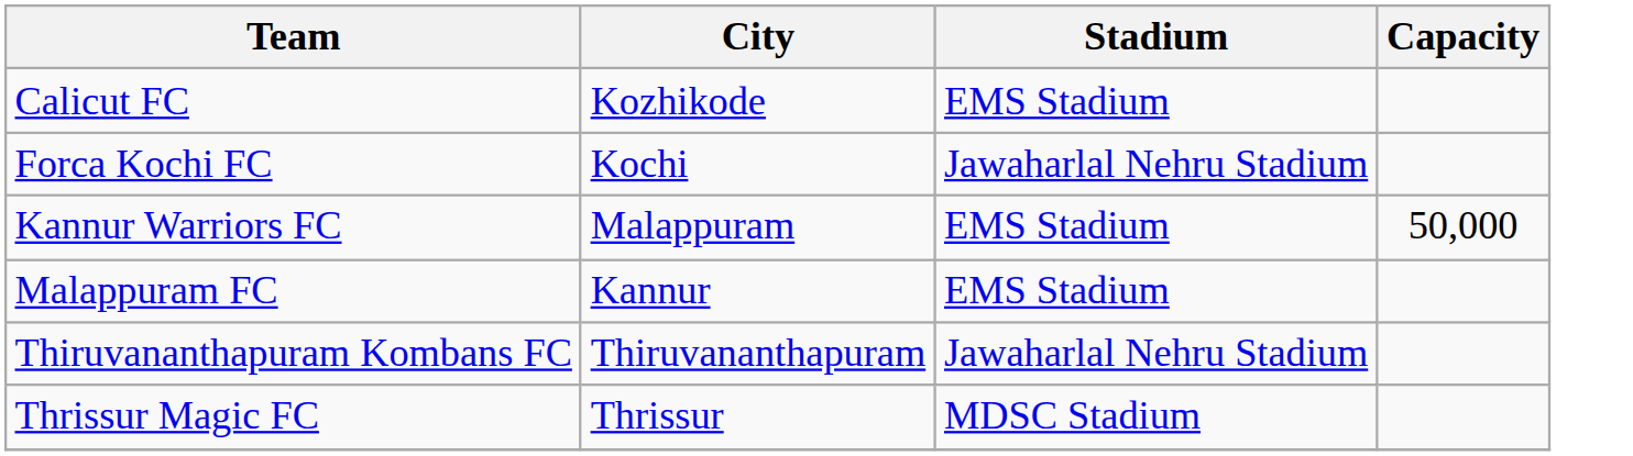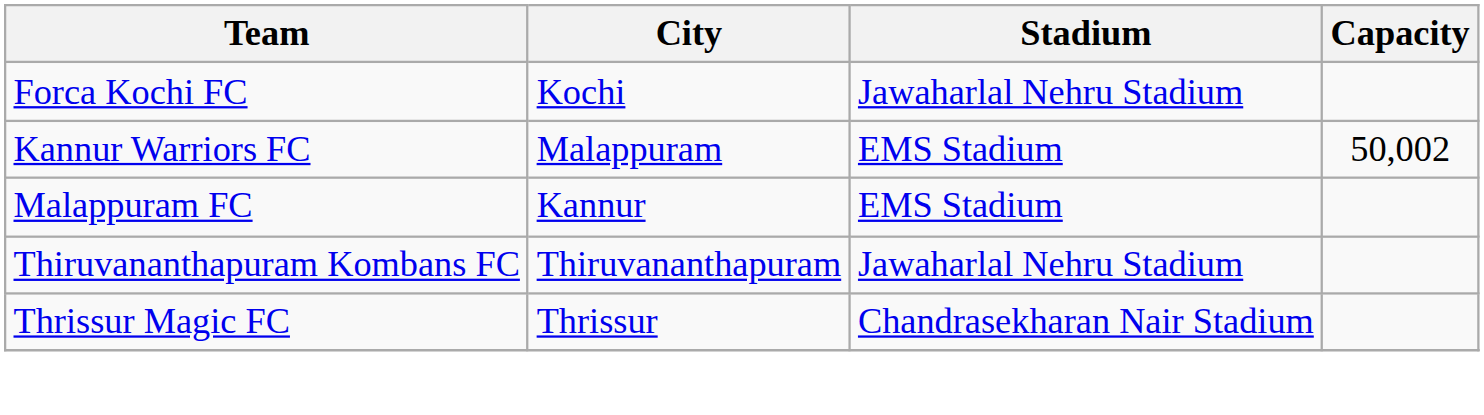- row: Calicut FC | Kozhikode | EMS Stadium
Kannur Warriors FC | Capacity: 50,000 -> 50,002
Thrissur Magic FC | Stadium: MDSC Stadium -> Chandrasekharan Nair Stadium
